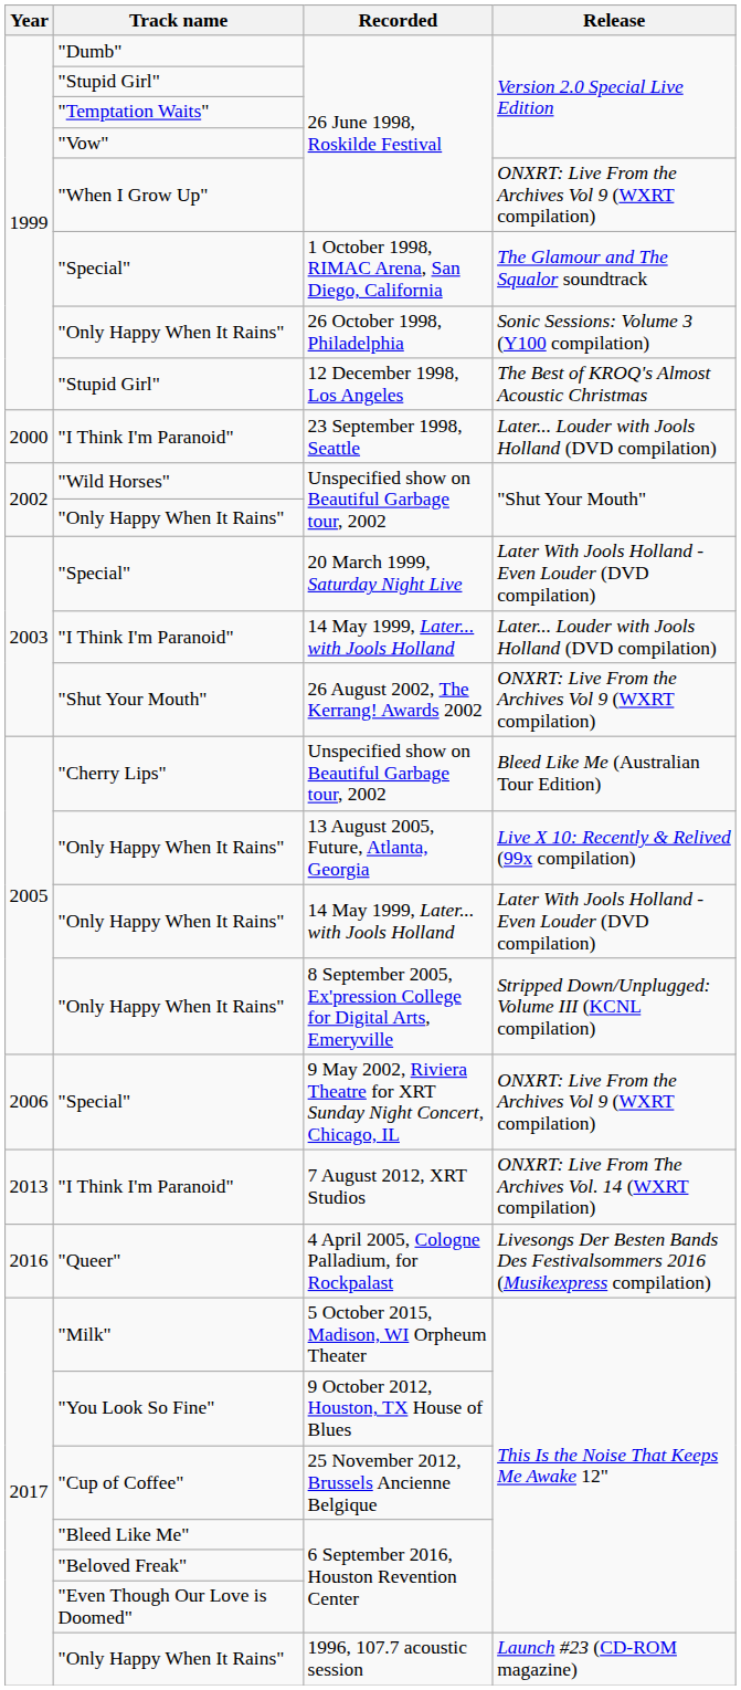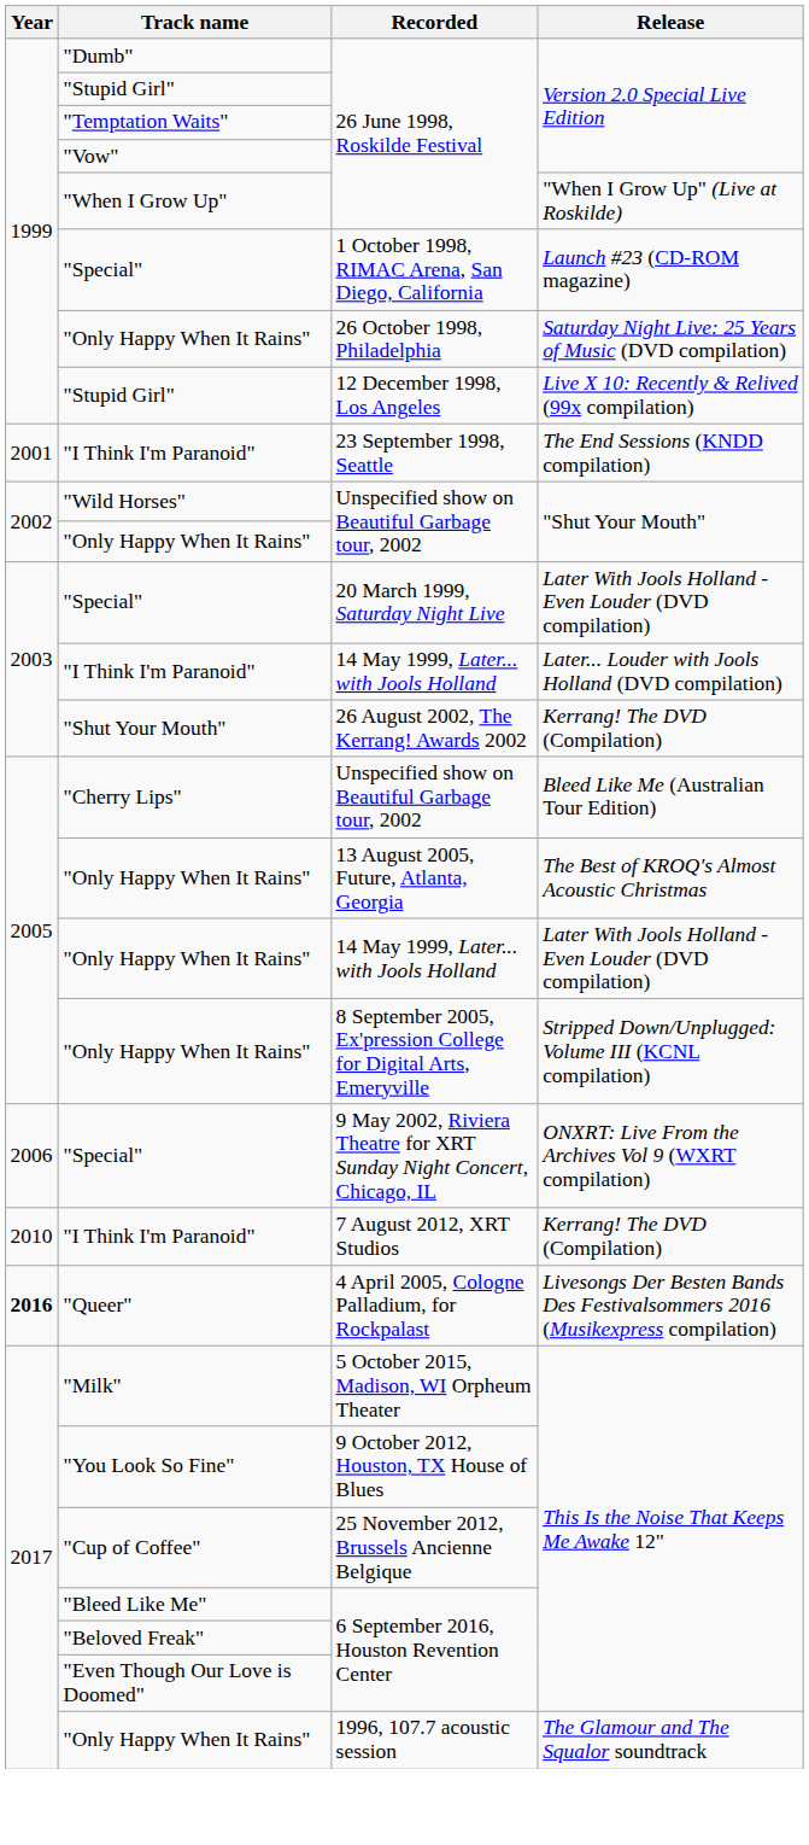"When I Grow Up" / 26 June 1998, Roskilde Festival | Release: ONXRT: Live From the Archives Vol 9 (WXRT compilation) -> "When I Grow Up" (Live at Roskilde)
1 October 1998, RIMAC Arena, San Diego, California | Release: The Glamour and The Squalor soundtrack -> Launch #23 (CD-ROM magazine)
26 October 1998, Philadelphia | Release: Sonic Sessions: Volume 3 (Y100 compilation) -> Saturday Night Live: 25 Years of Music (DVD compilation)
12 December 1998, Los Angeles | Release: The Best of KROQ's Almost Acoustic Christmas -> Live X 10: Recently & Relived (99x compilation)
23 September 1998, Seattle | Year: 2000 -> 2001
23 September 1998, Seattle | Release: Later... Louder with Jools Holland (DVD compilation) -> The End Sessions (KNDD compilation)
26 August 2002, The Kerrang! Awards 2002 | Release: ONXRT: Live From the Archives Vol 9 (WXRT compilation) -> Kerrang! The DVD (Compilation)
13 August 2005, Future, Atlanta, Georgia | Release: Live X 10: Recently & Relived (99x compilation) -> The Best of KROQ's Almost Acoustic Christmas
7 August 2012, XRT Studios | Year: 2013 -> 2010
7 August 2012, XRT Studios | Release: ONXRT: Live From The Archives Vol. 14 (WXRT compilation) -> Kerrang! The DVD (Compilation)
4 April 2005, Cologne Palladium, for Rockpalast | Year: normal -> bold
1996, 107.7 acoustic session | Release: Launch #23 (CD-ROM magazine) -> The Glamour and The Squalor soundtrack
